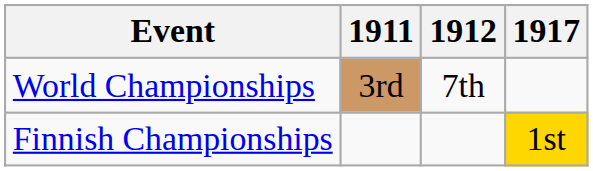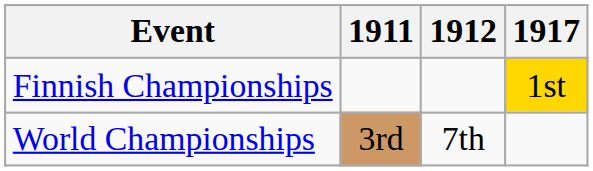rows swapped: World Championships <-> Finnish Championships
